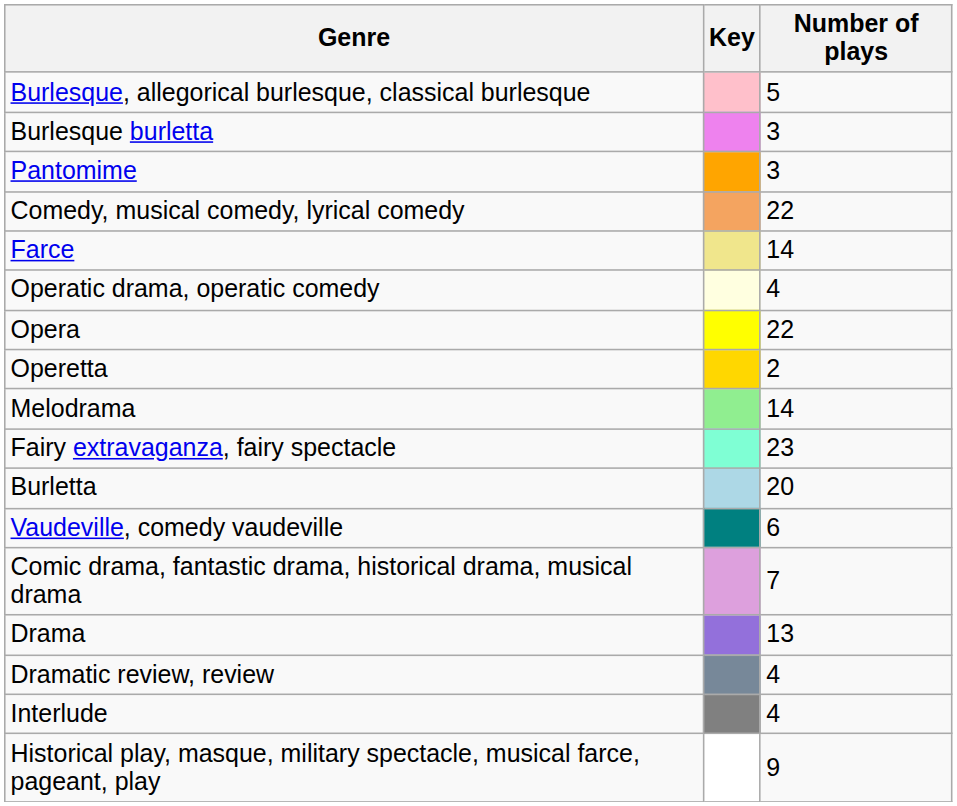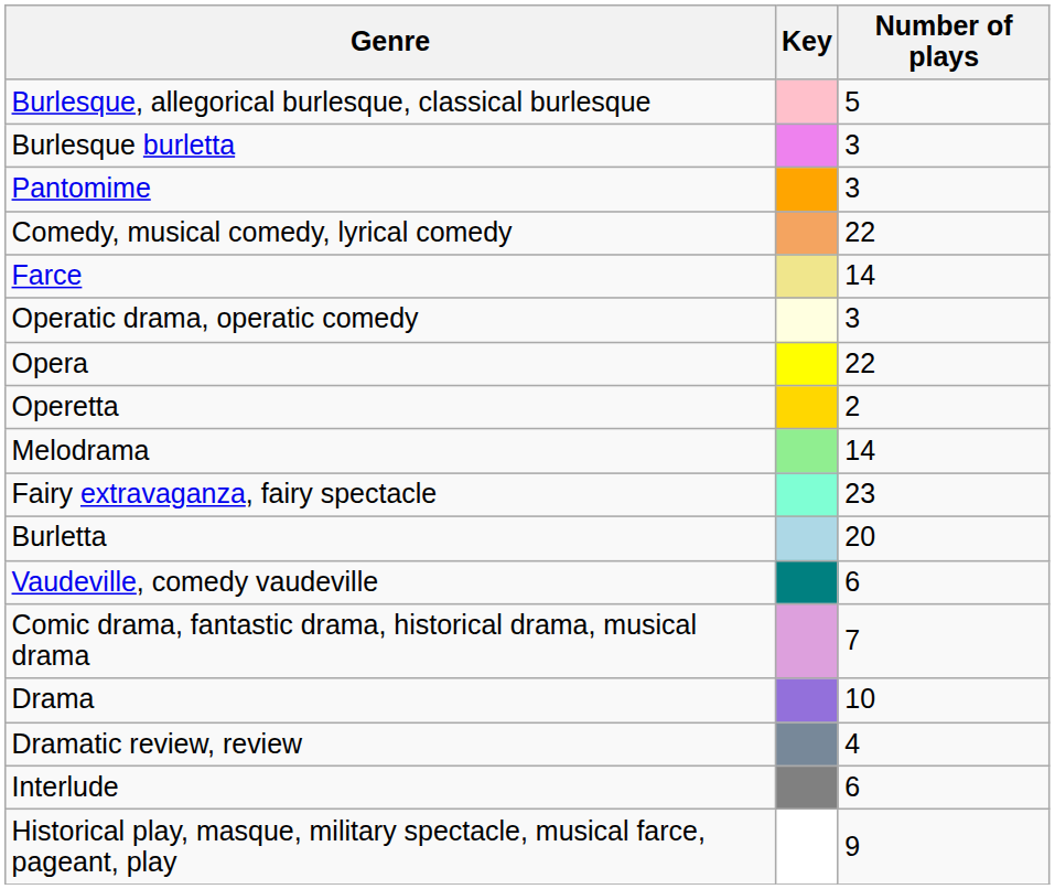Operatic drama, operatic comedy | Number of plays: 4 -> 3
Drama | Number of plays: 13 -> 10
Interlude | Number of plays: 4 -> 6
